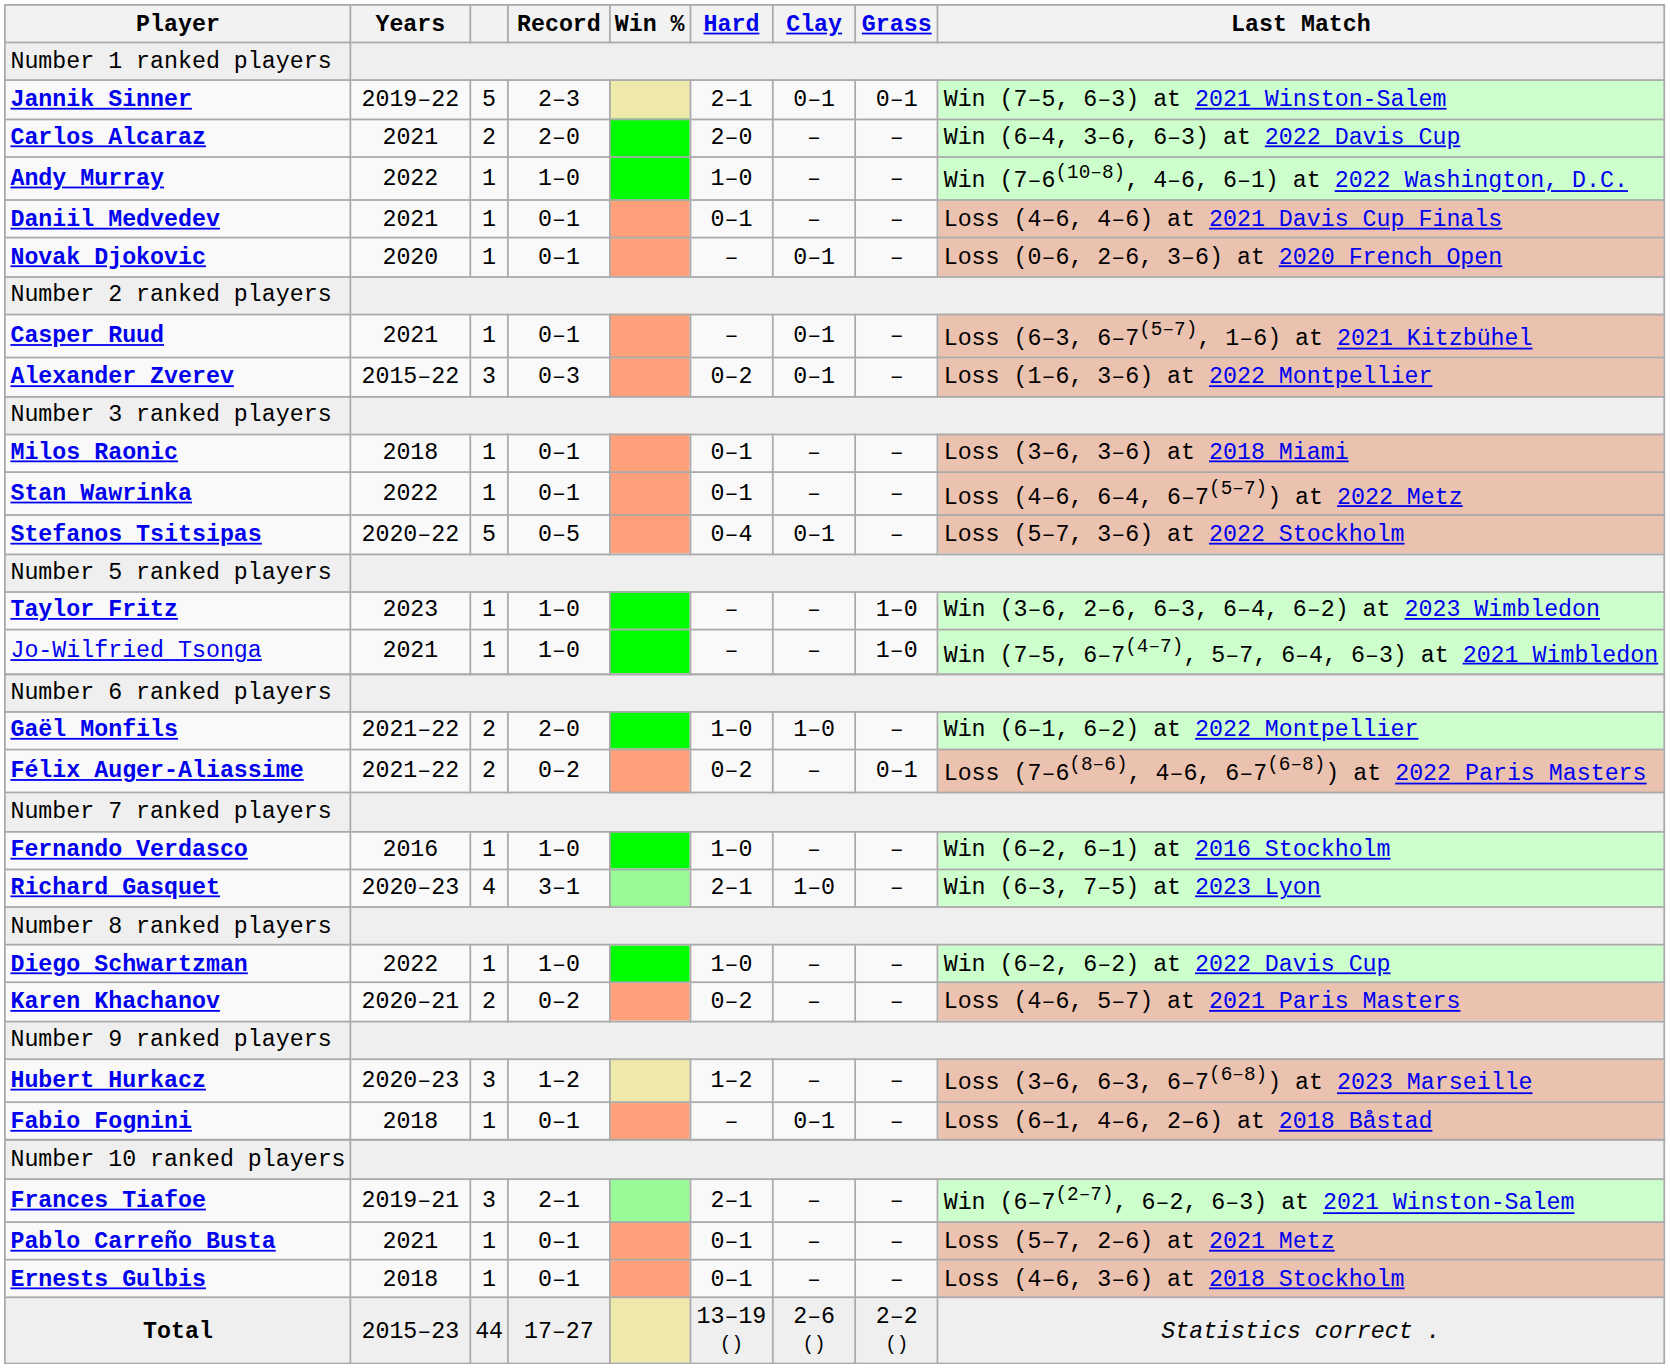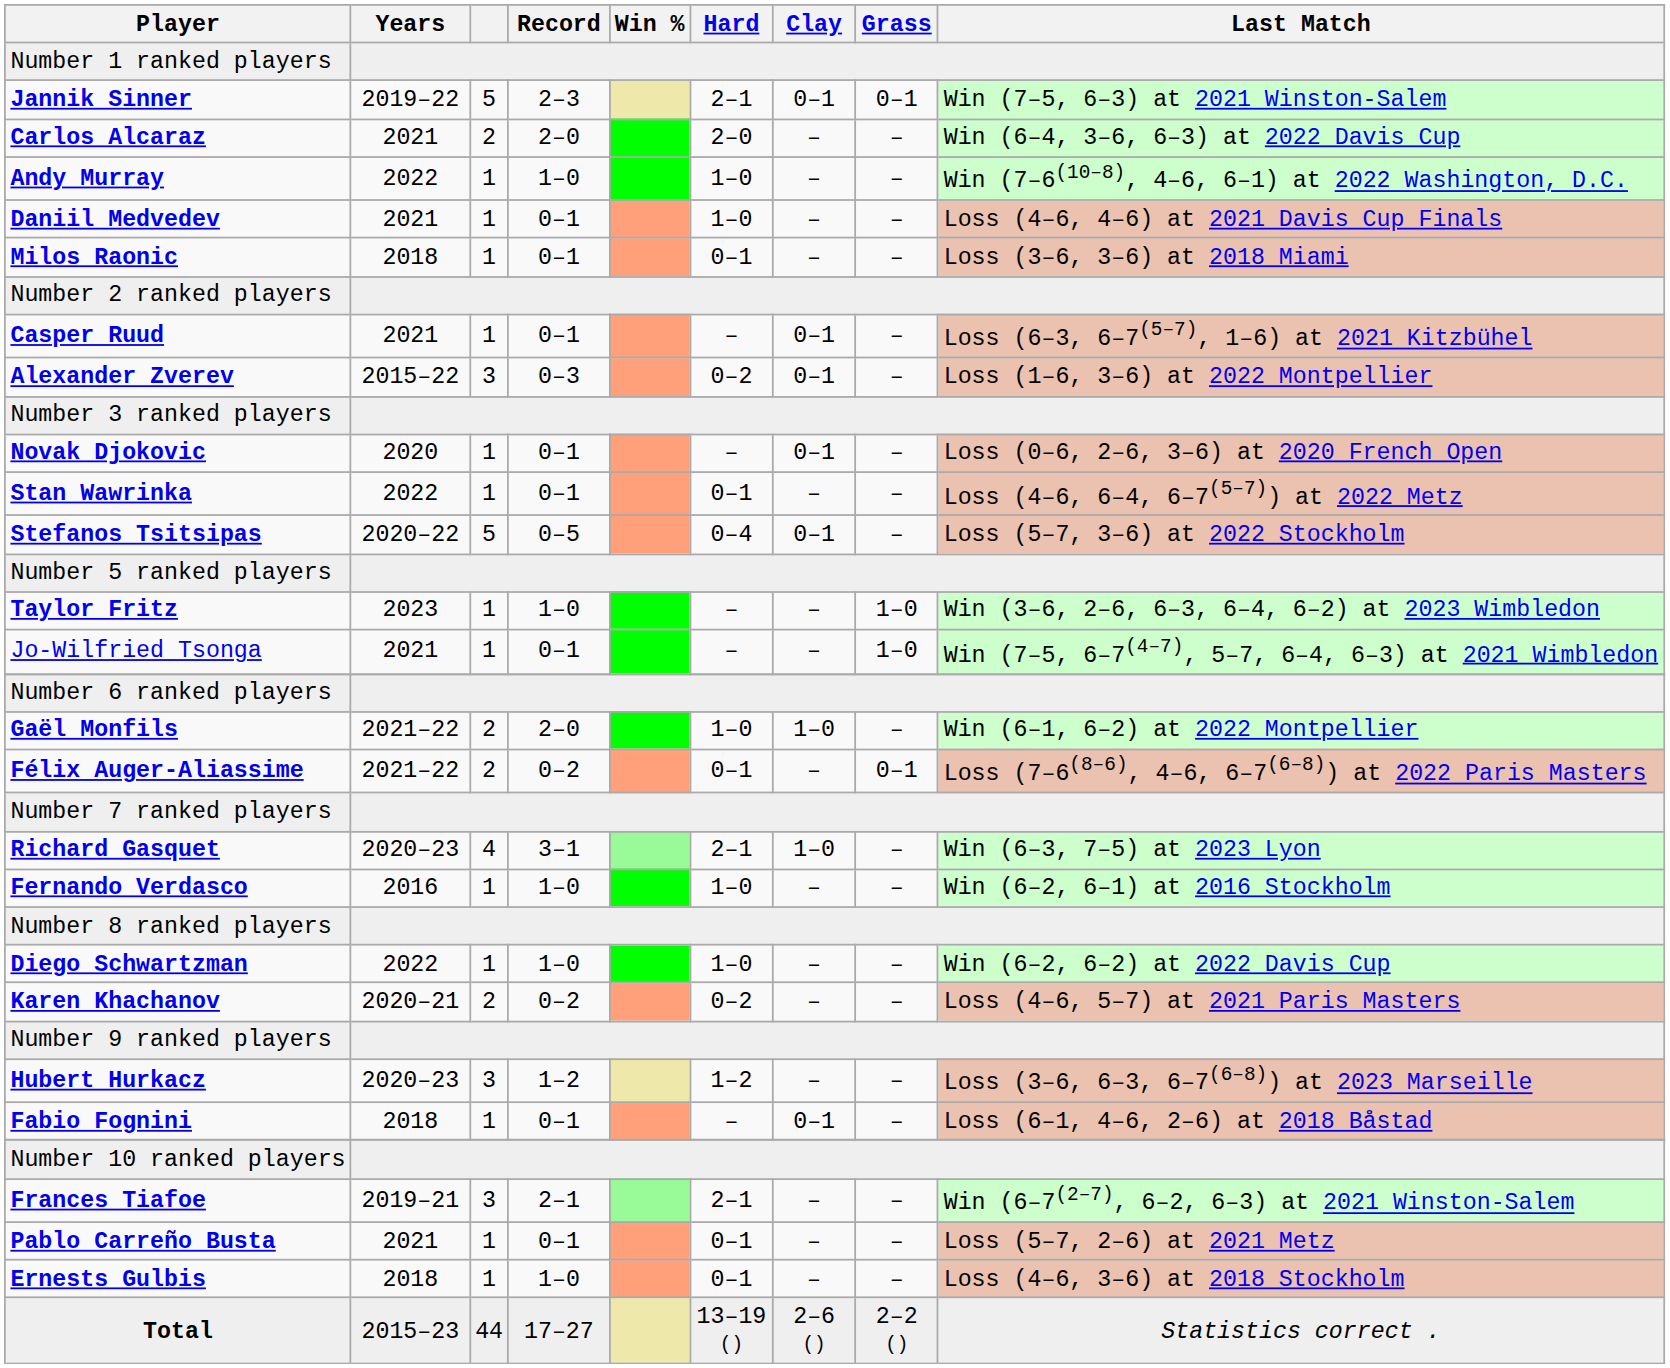Daniil Medvedev | Hard: 0–1 -> 1–0
rows swapped: Novak Djokovic <-> Milos Raonic
Jo-Wilfried Tsonga | Record: 1–0 -> 0–1
Félix Auger-Aliassime | Hard: 0–2 -> 0–1
rows swapped: Fernando Verdasco <-> Richard Gasquet
Ernests Gulbis | Record: 0–1 -> 1–0
